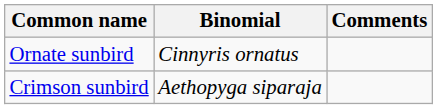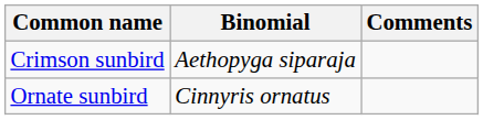rows swapped: Ornate sunbird <-> Crimson sunbird
